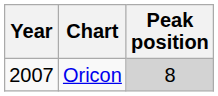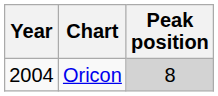Oricon | Year: 2007 -> 2004
